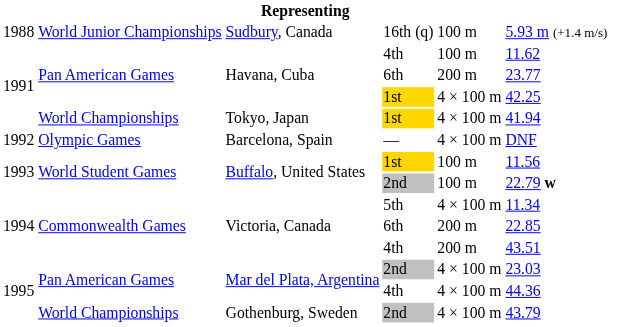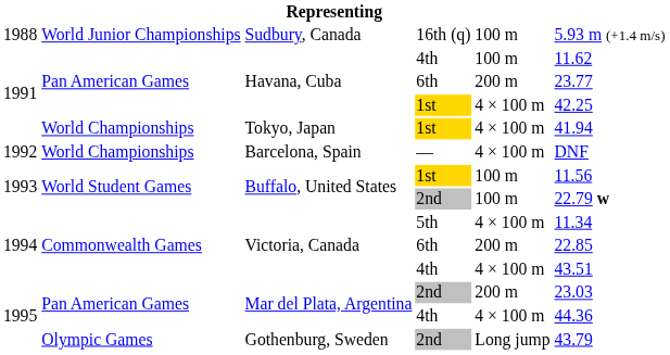Barcelona, Spain | column 2: Olympic Games -> World Championships
Victoria, Canada / 4th | column 5: 200 m -> 4 × 100 m
Mar del Plata, Argentina / 2nd | column 5: 4 × 100 m -> 200 m
Gothenburg, Sweden | column 2: World Championships -> Olympic Games
Gothenburg, Sweden | column 5: 4 × 100 m -> Long jump
